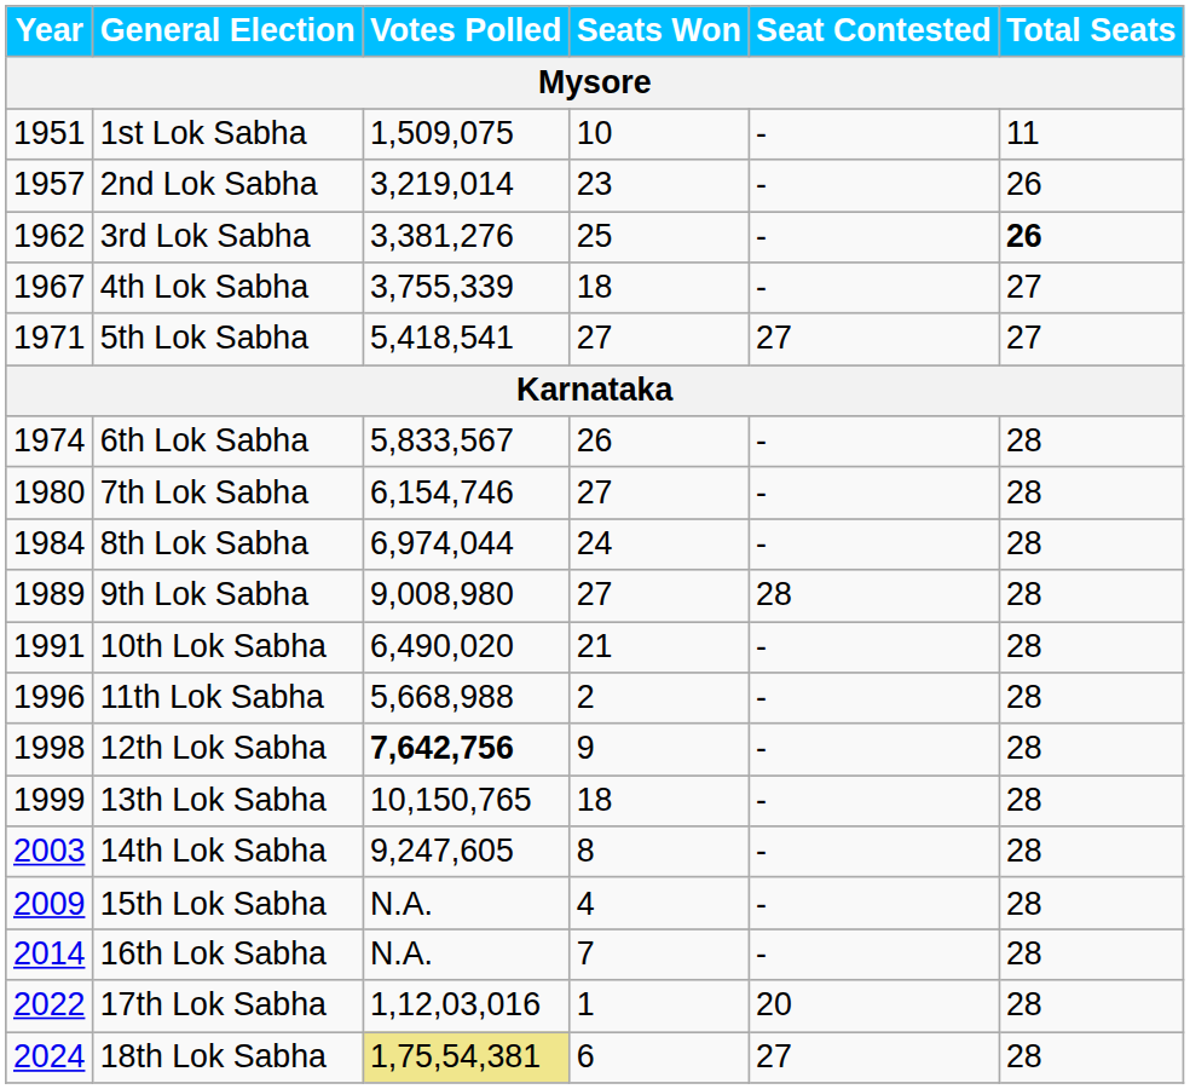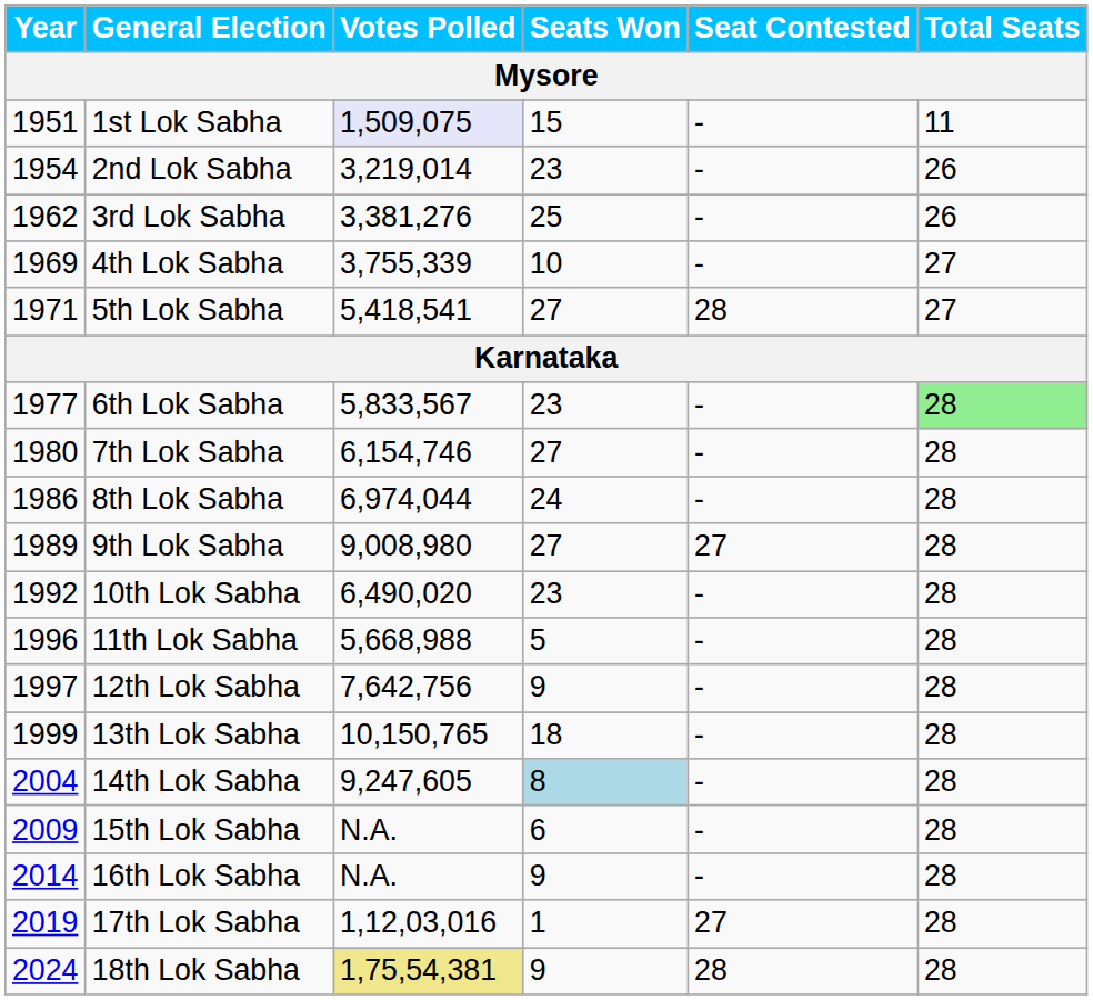1st Lok Sabha | Votes Polled: no background -> lavender background
1st Lok Sabha | Seats Won: 10 -> 15
2nd Lok Sabha | Year: 1957 -> 1954
3rd Lok Sabha | Total Seats: bold -> normal
4th Lok Sabha | Year: 1967 -> 1969
4th Lok Sabha | Seats Won: 18 -> 10
5th Lok Sabha | Seat Contested: 27 -> 28
6th Lok Sabha | Year: 1974 -> 1977
6th Lok Sabha | Seats Won: 26 -> 23
6th Lok Sabha | Total Seats: no background -> lightgreen background
8th Lok Sabha | Year: 1984 -> 1986
9th Lok Sabha | Seat Contested: 28 -> 27
10th Lok Sabha | Year: 1991 -> 1992
10th Lok Sabha | Seats Won: 21 -> 23
11th Lok Sabha | Seats Won: 2 -> 5
12th Lok Sabha | Year: 1998 -> 1997
12th Lok Sabha | Votes Polled: bold -> normal
14th Lok Sabha | Year: 2003 -> 2004
14th Lok Sabha | Seats Won: no background -> lightblue background
15th Lok Sabha | Seats Won: 4 -> 6
16th Lok Sabha | Seats Won: 7 -> 9
17th Lok Sabha | Year: 2022 -> 2019
17th Lok Sabha | Seat Contested: 20 -> 27
18th Lok Sabha | Seats Won: 6 -> 9
18th Lok Sabha | Seat Contested: 27 -> 28
